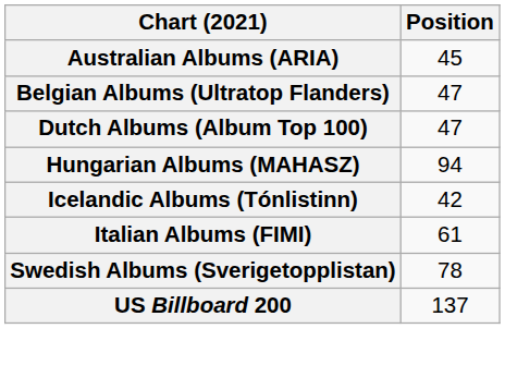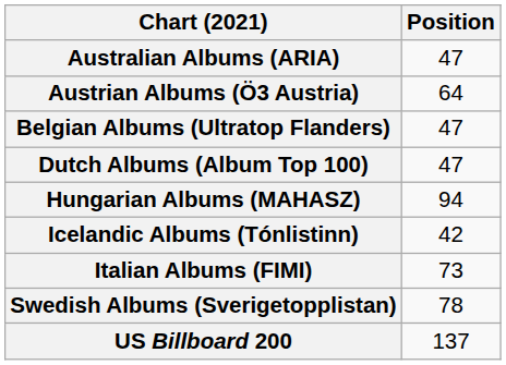Australian Albums (ARIA) | Position: 45 -> 47
+ row: Austrian Albums (Ö3 Austria) | 64
Italian Albums (FIMI) | Position: 61 -> 73
